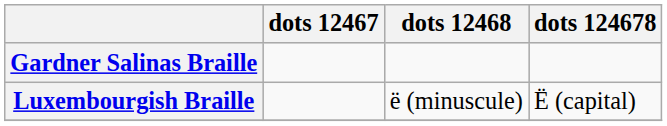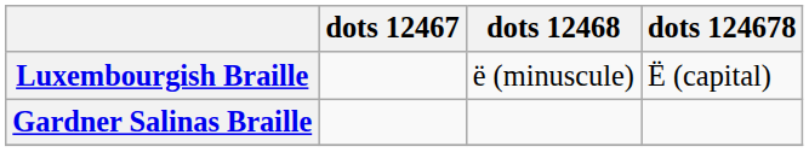rows swapped: Gardner Salinas Braille <-> Luxembourgish Braille
